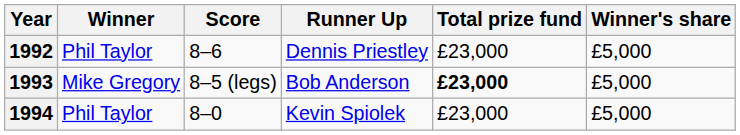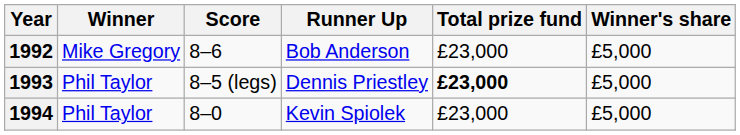1992 | Winner: Phil Taylor -> Mike Gregory
1992 | Runner Up: Dennis Priestley -> Bob Anderson
1993 | Winner: Mike Gregory -> Phil Taylor
1993 | Runner Up: Bob Anderson -> Dennis Priestley
